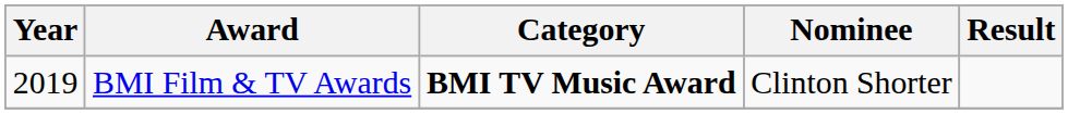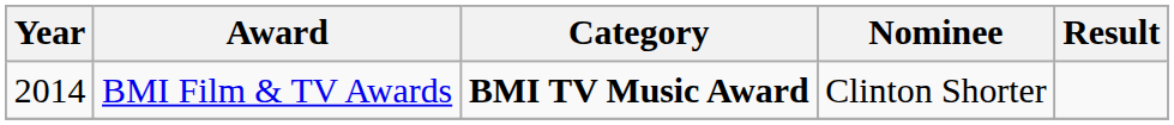BMI Film & TV Awards | Year: 2019 -> 2014
